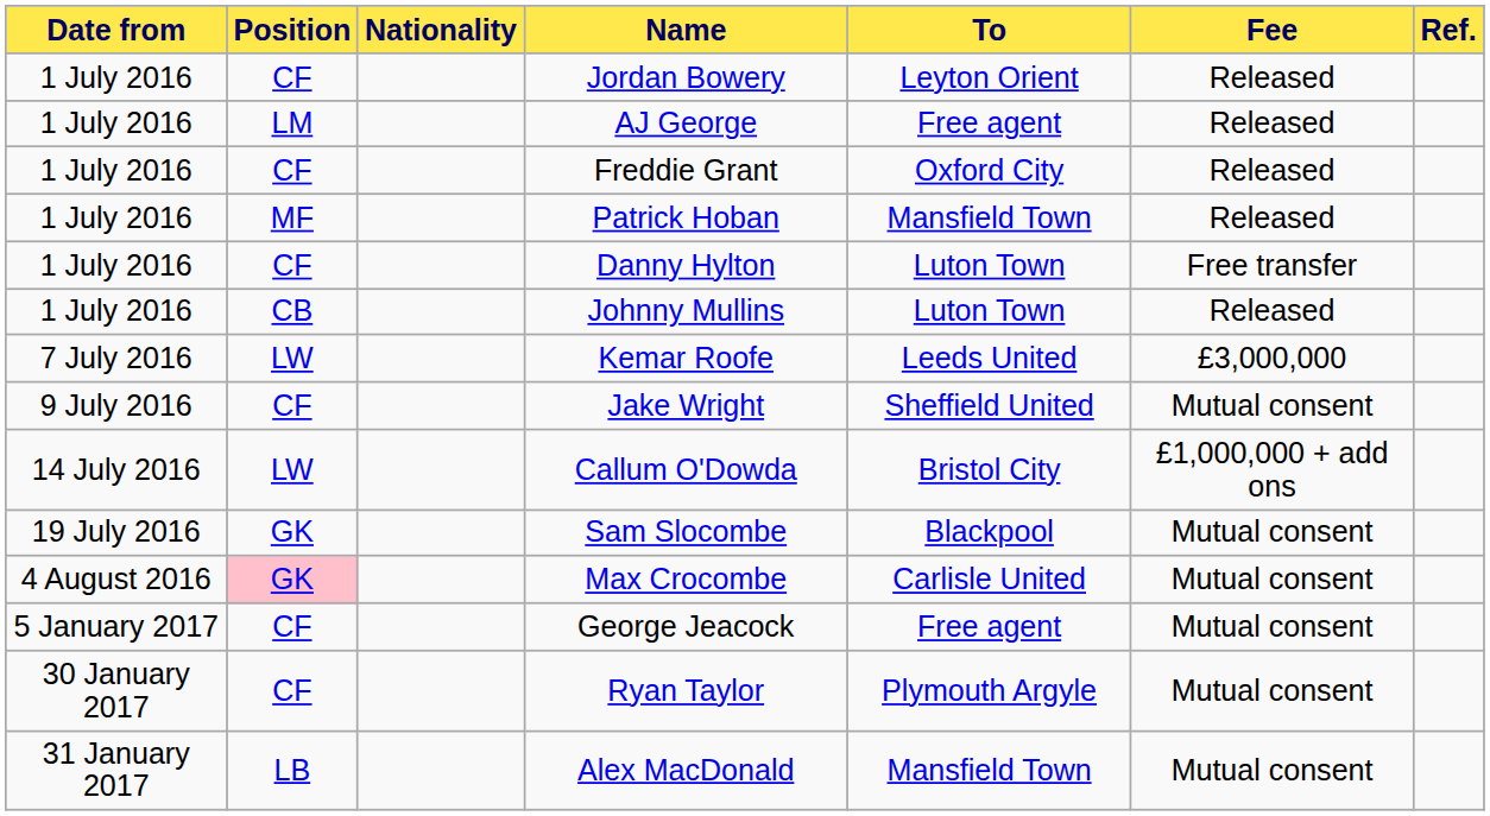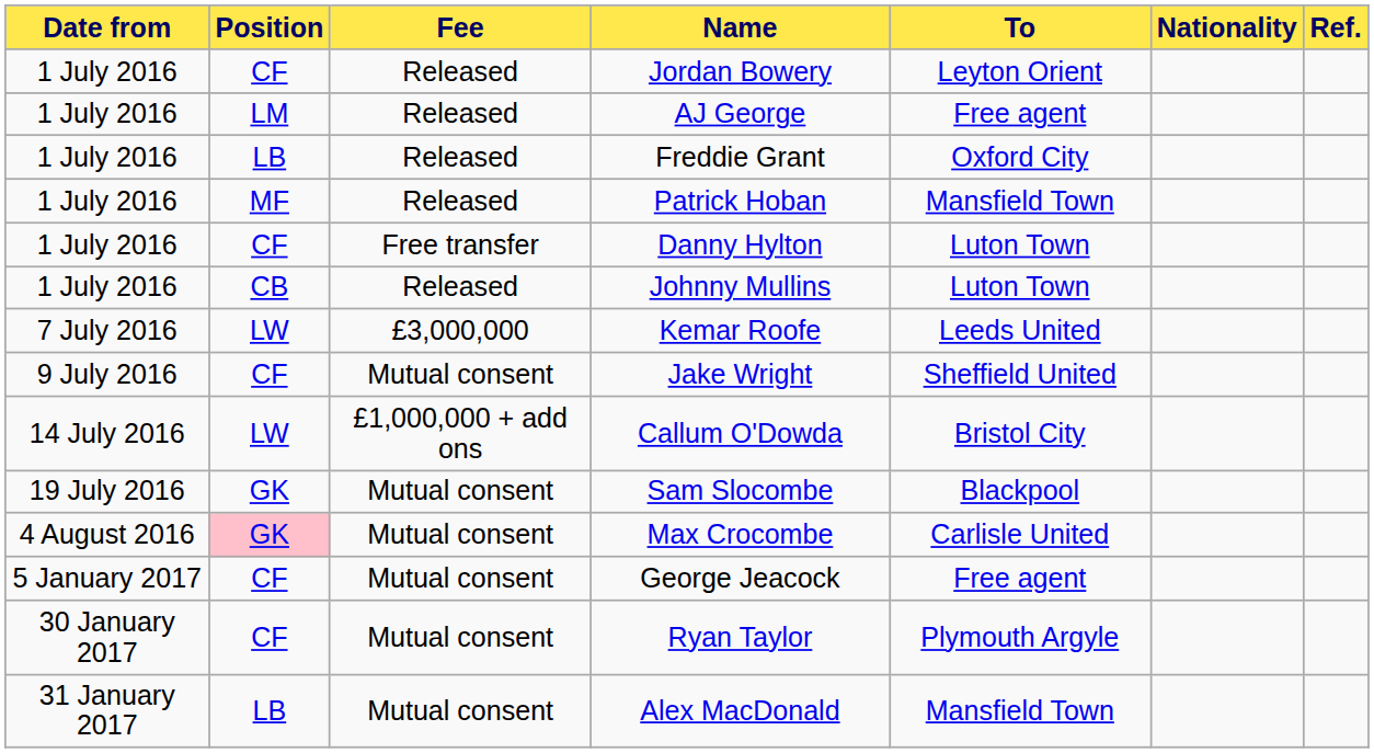columns swapped: Nationality <-> Fee
Freddie Grant | Position: CF -> LB
